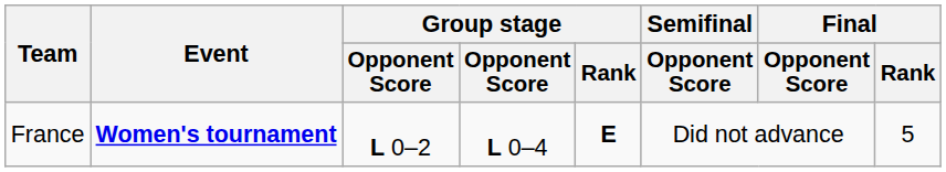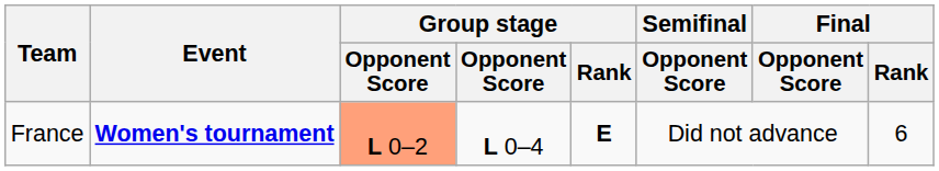France | column 3: no background -> lightsalmon background
France | Final / Rank: 5 -> 6
